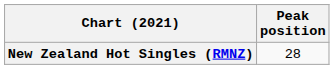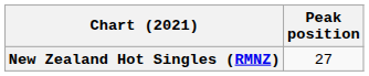New Zealand Hot Singles (RMNZ) | Peak position: 28 -> 27
